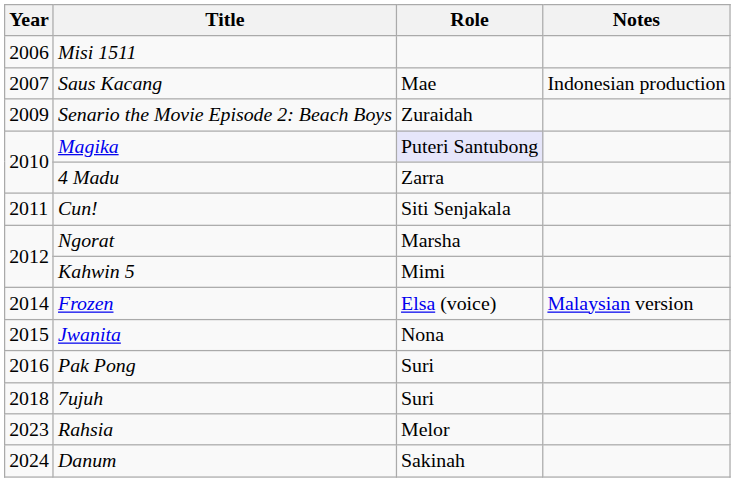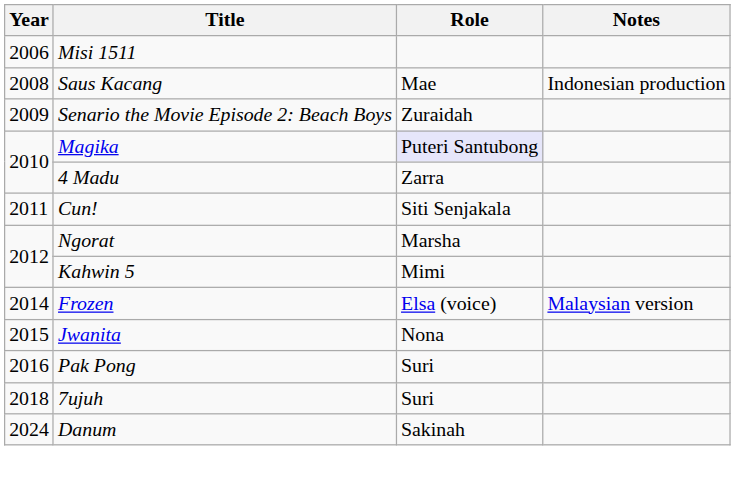Saus Kacang | Year: 2007 -> 2008
- row: 2023 | Rahsia | Melor
